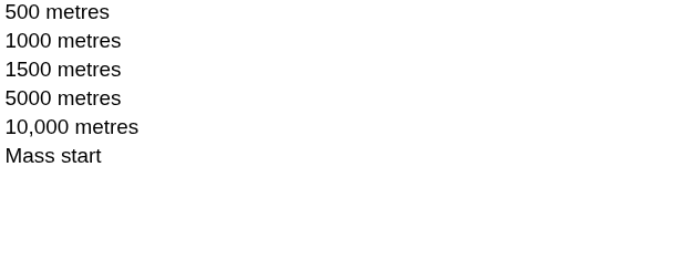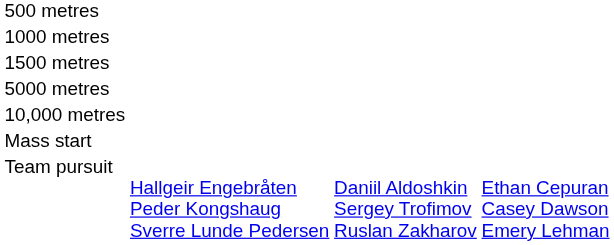+ row: Team pursuit | Hallgeir Engebråten Peder Kongshaug Sverre Lunde Pedersen | Daniil Aldoshkin Sergey Trofimov Ruslan Zakharov | Ethan Cepuran Casey Dawson Emery Lehman
